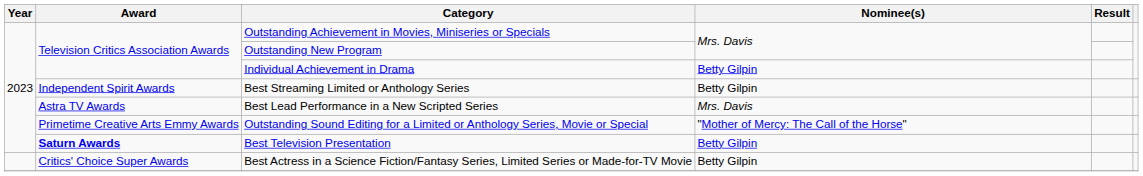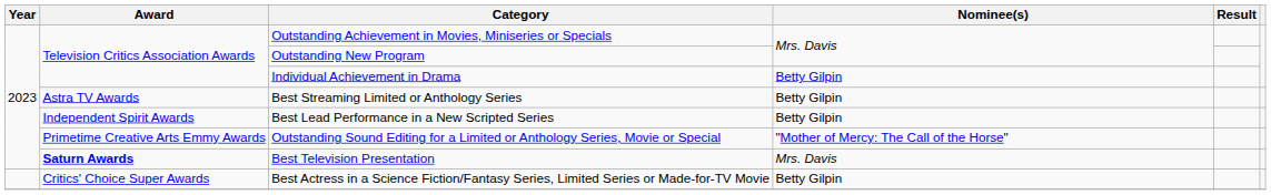Best Streaming Limited or Anthology Series | Award: Independent Spirit Awards -> Astra TV Awards
Best Lead Performance in a New Scripted Series | Award: Astra TV Awards -> Independent Spirit Awards
Best Lead Performance in a New Scripted Series | Nominee(s): Mrs. Davis -> Betty Gilpin
Best Television Presentation | Nominee(s): Betty Gilpin -> Mrs. Davis
